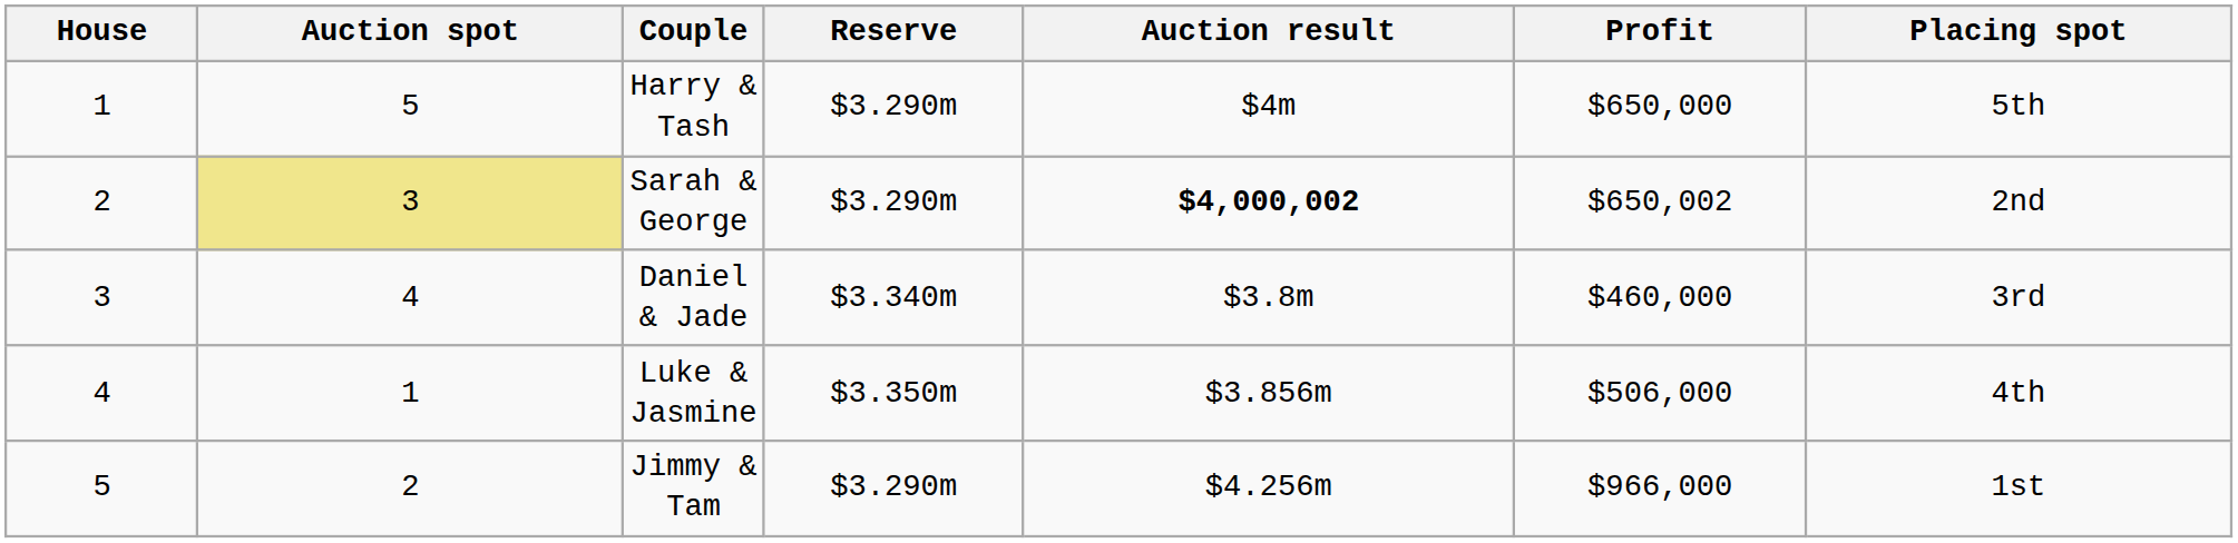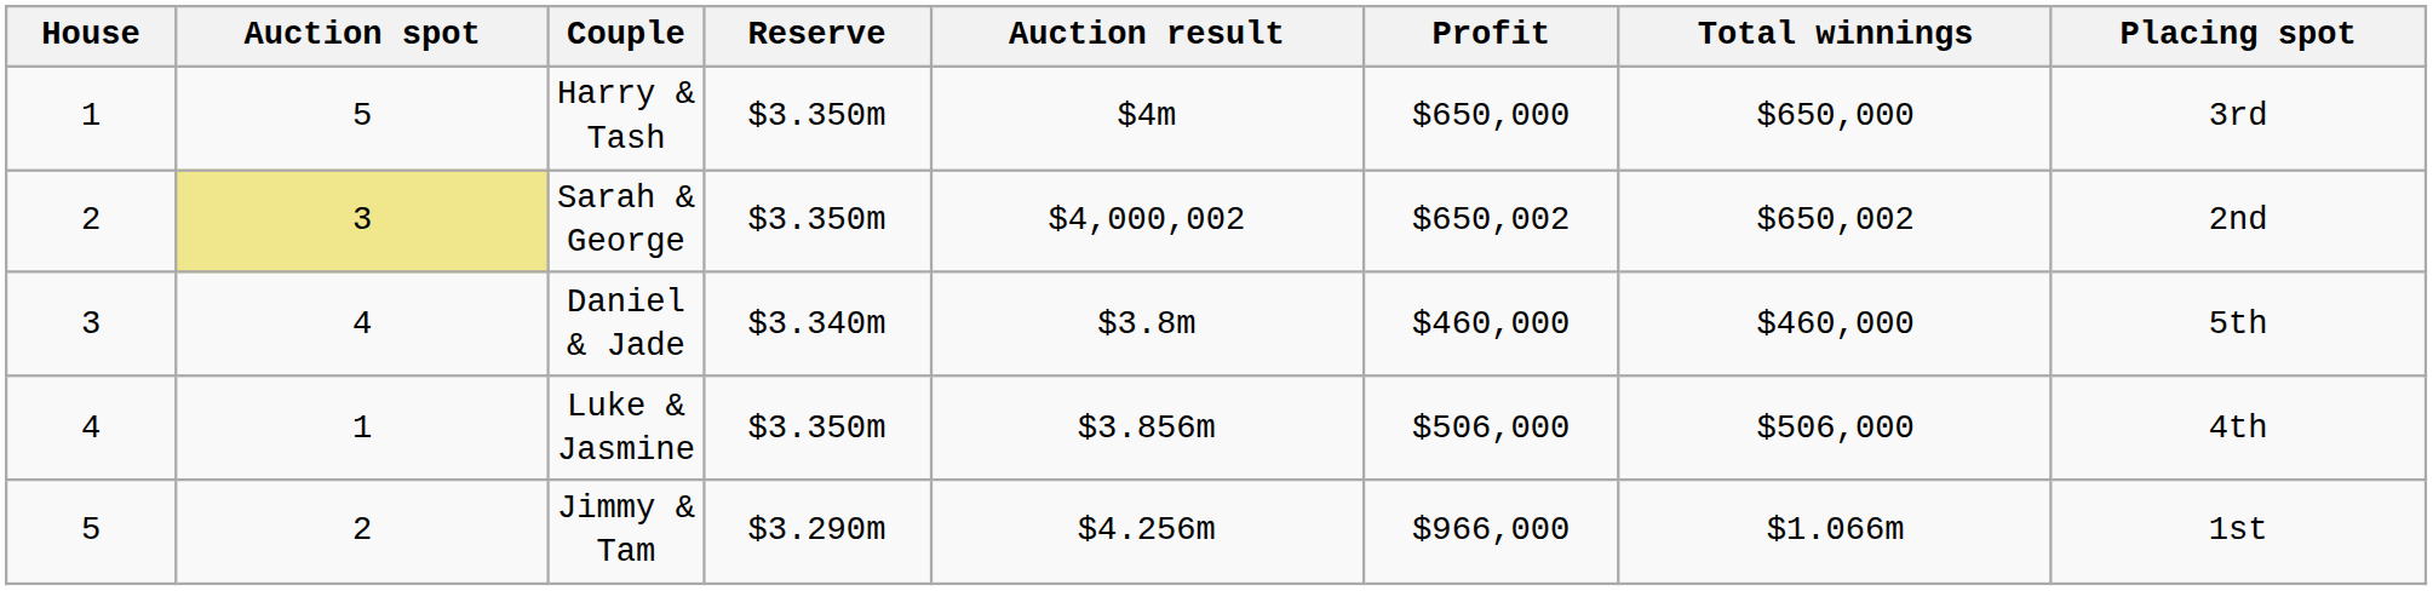+ column: Total winnings | $650,000 | $650,002 | $460,000 | $506,000 | $1.066m
Harry & Tash | Reserve: $3.290m -> $3.350m
Harry & Tash | Placing spot: 5th -> 3rd
Sarah & George | Reserve: $3.290m -> $3.350m
Sarah & George | Auction result: bold -> normal
Daniel & Jade | Placing spot: 3rd -> 5th
